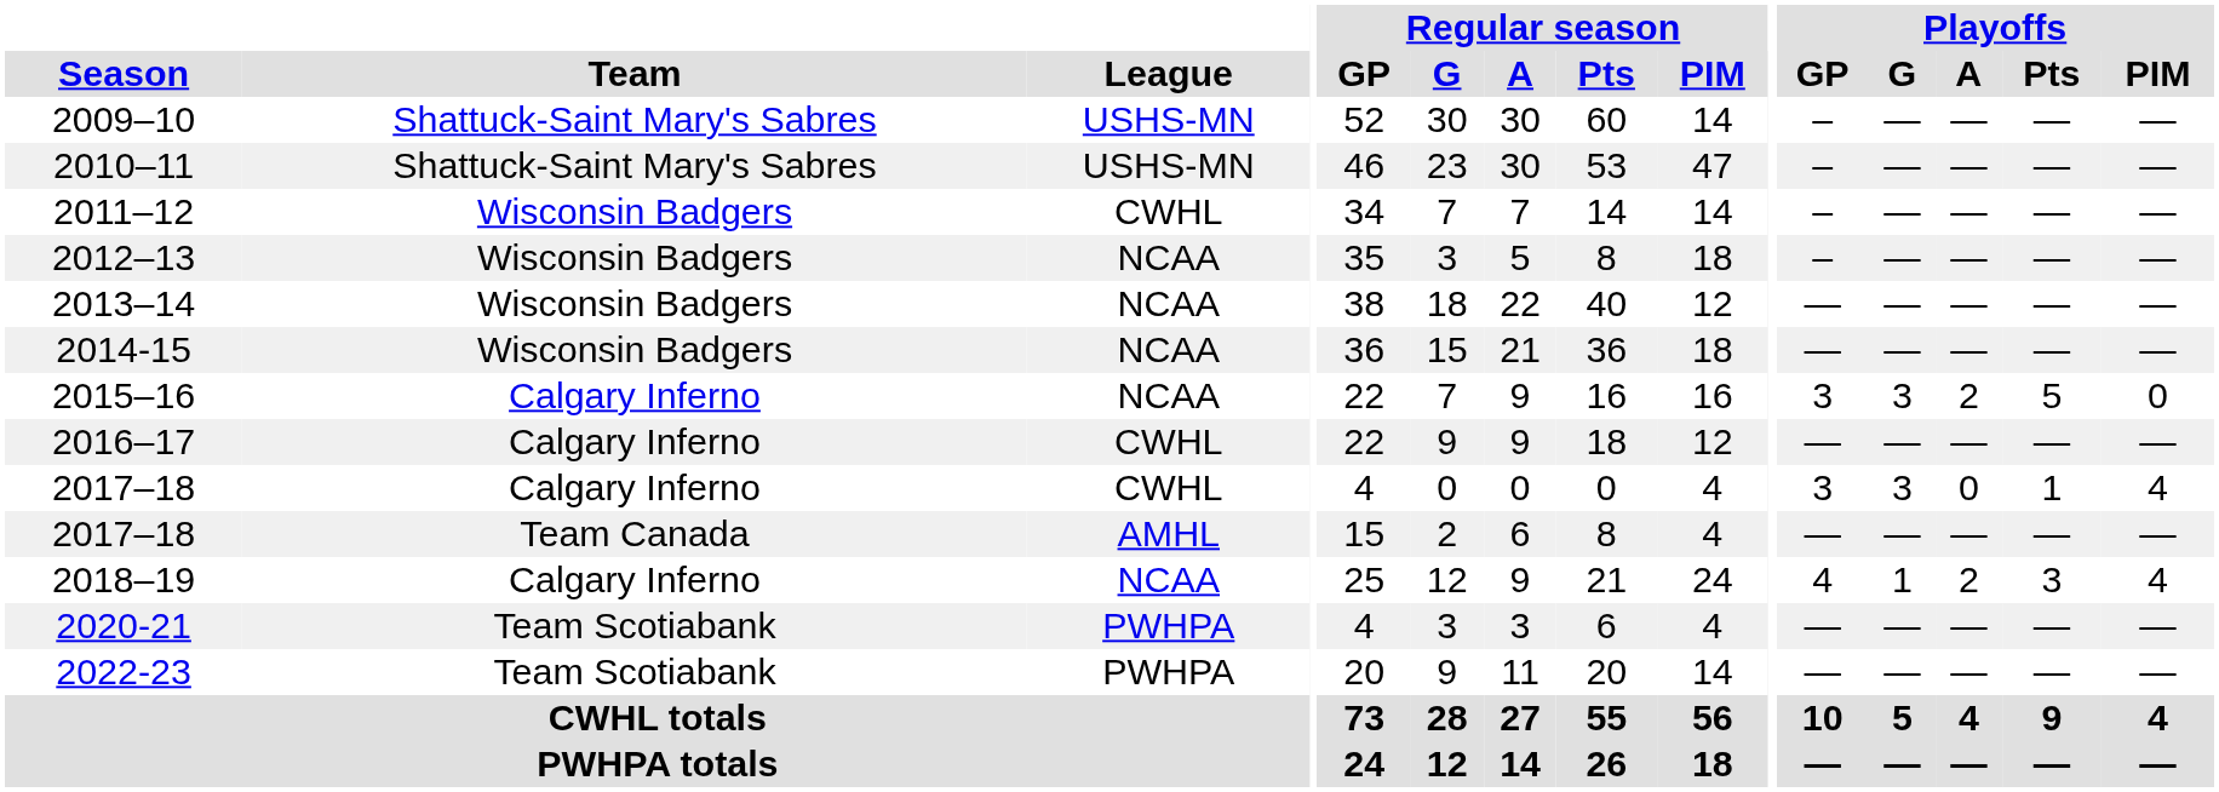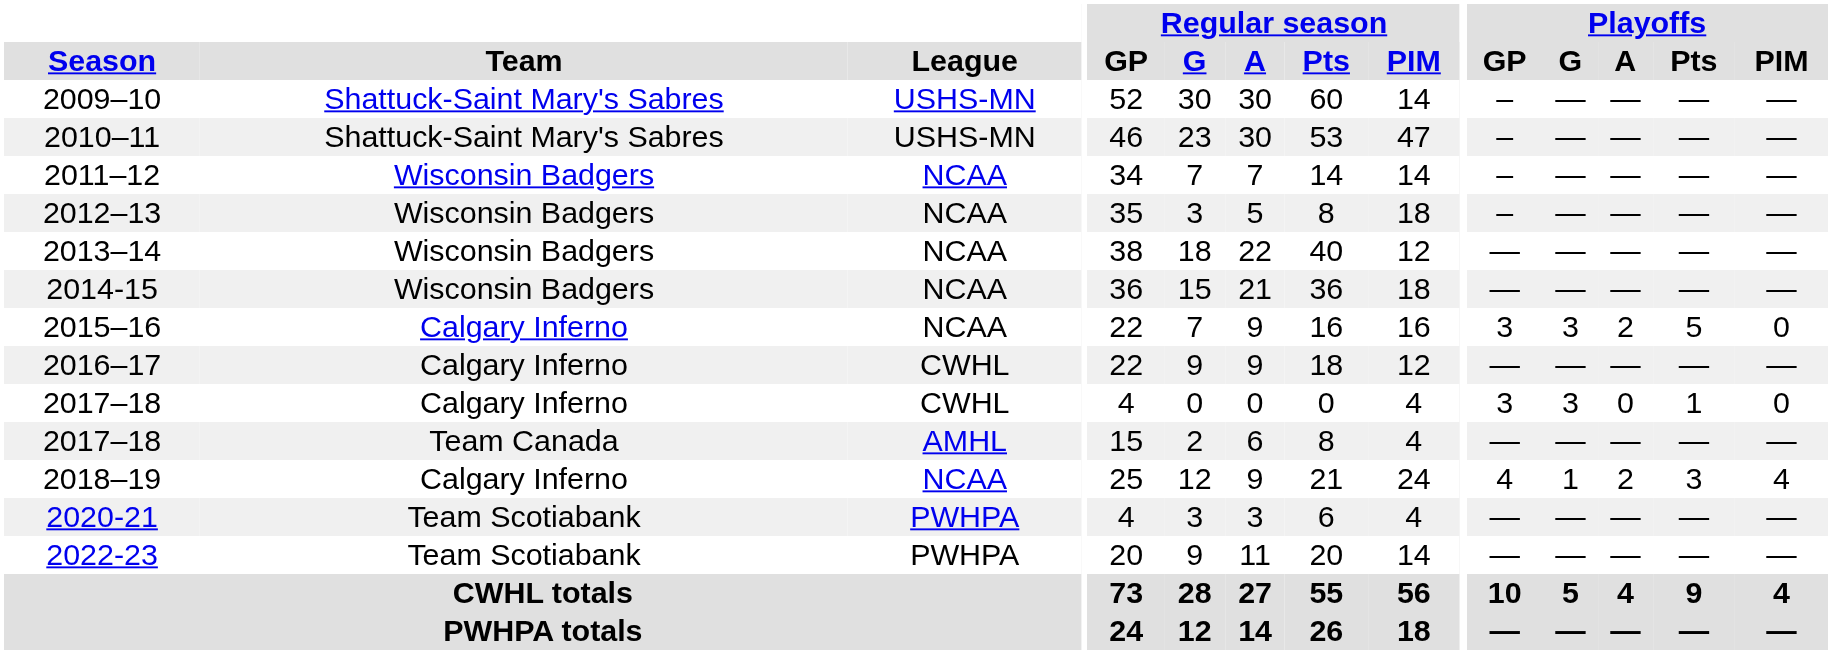2011–12 | League: CWHL -> NCAA
2017–18 / Calgary Inferno | Playoffs / PIM: 4 -> 0
